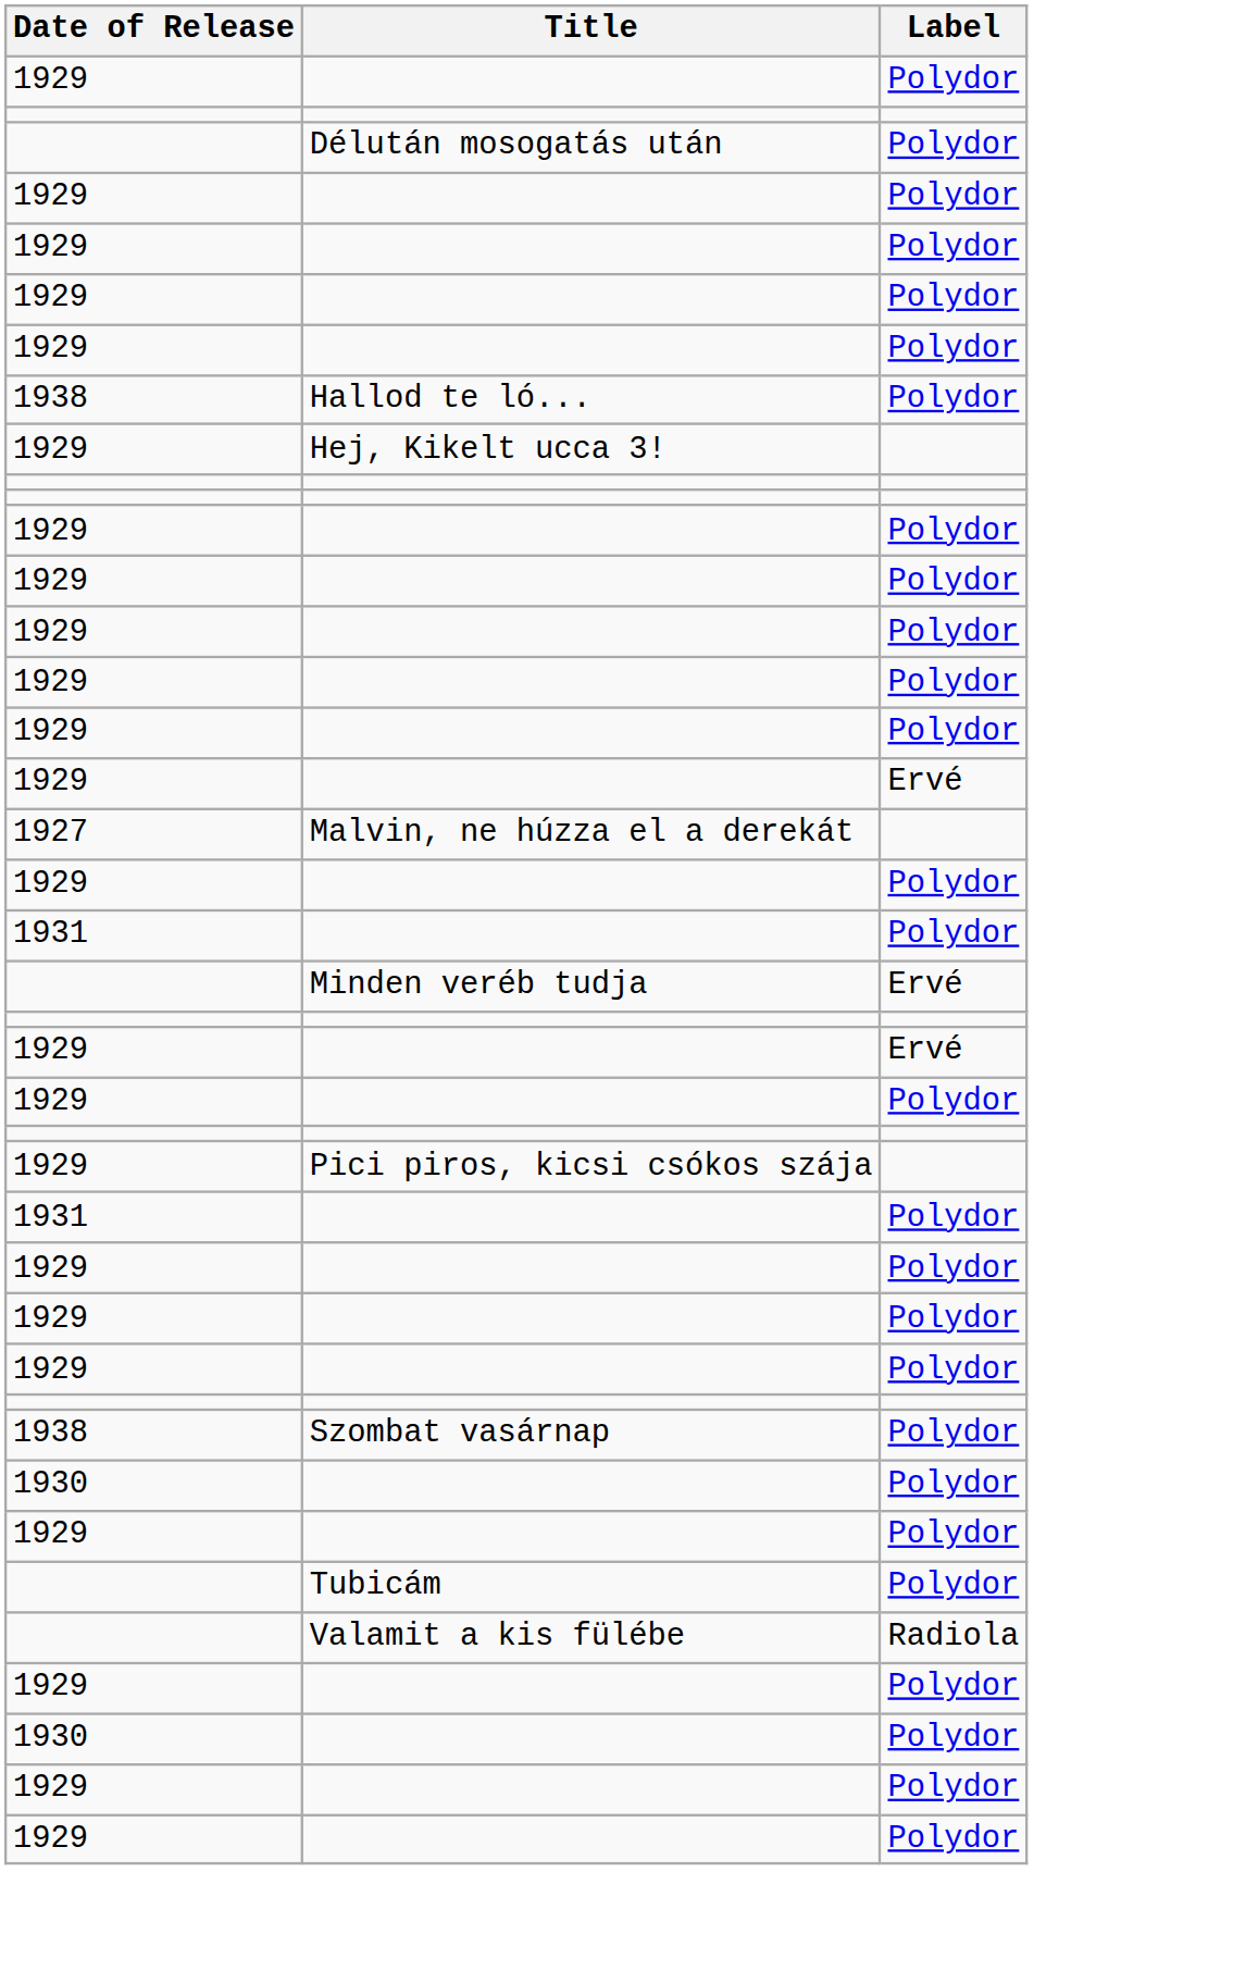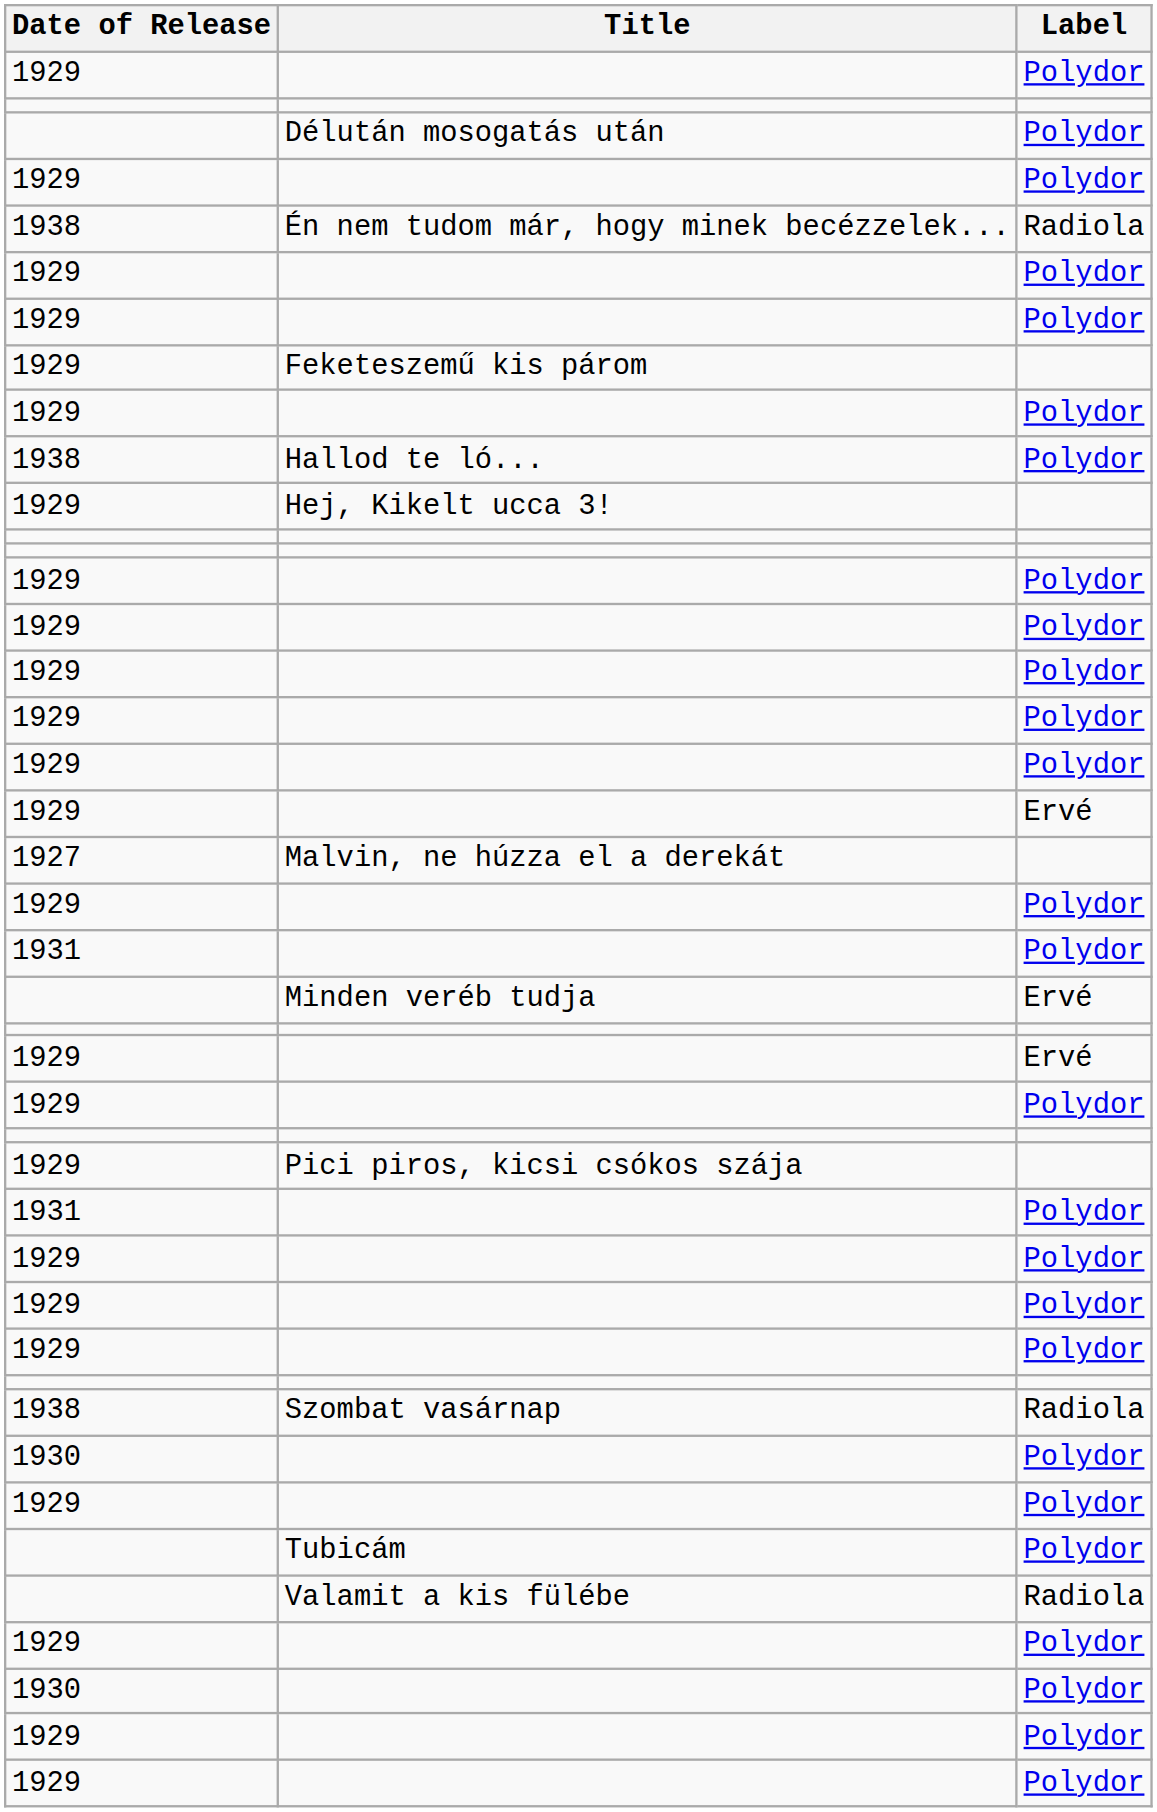+ row: 1938 | Én nem tudom már, hogy minek becézzelek... | Radiola
+ row: 1929 | Feketeszemű kis párom
Szombat vasárnap | Label: Polydor -> Radiola
